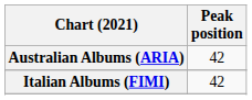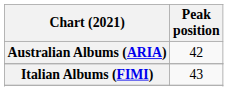Italian Albums (FIMI) | Peak position: 42 -> 43
